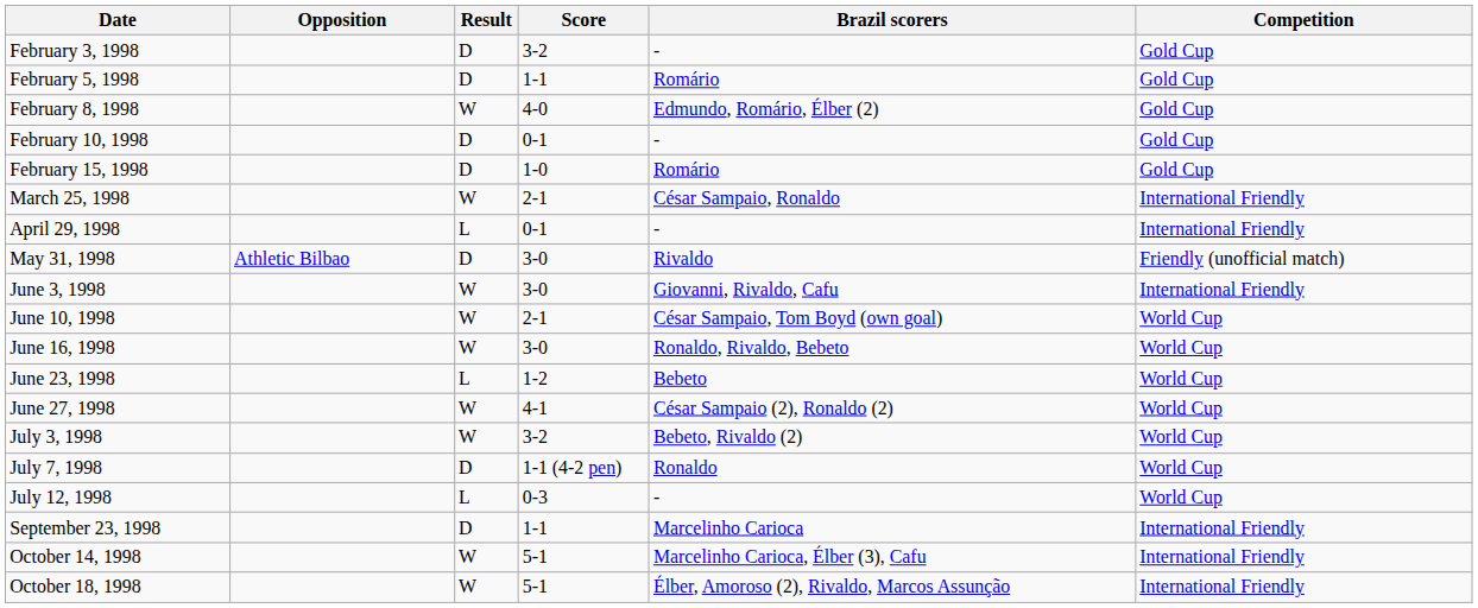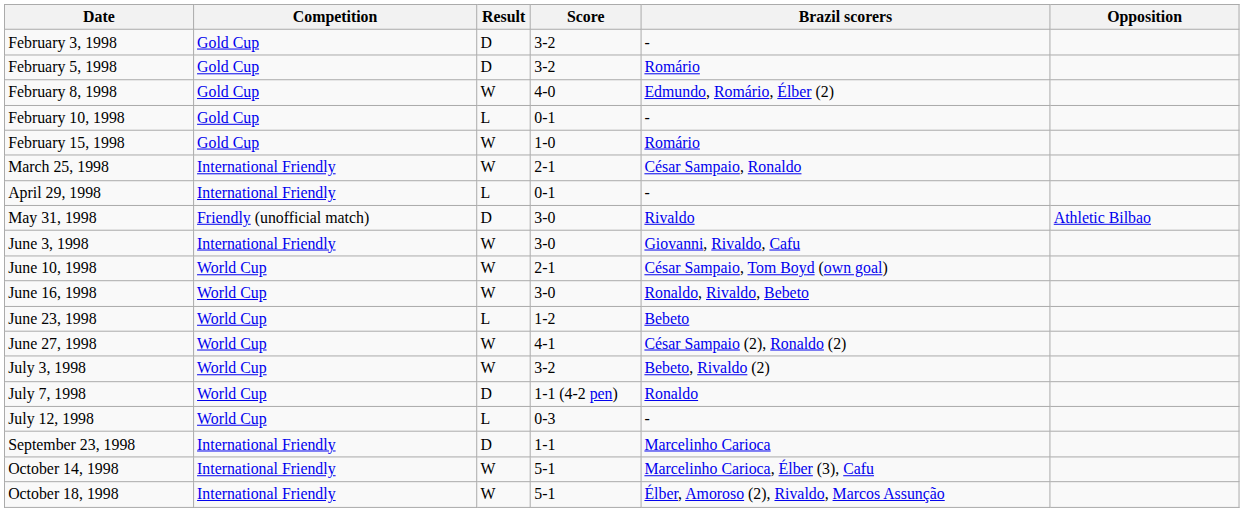columns swapped: Opposition <-> Competition
February 5, 1998 | Score: 1-1 -> 3-2
February 10, 1998 | Result: D -> L
February 15, 1998 | Result: D -> W
